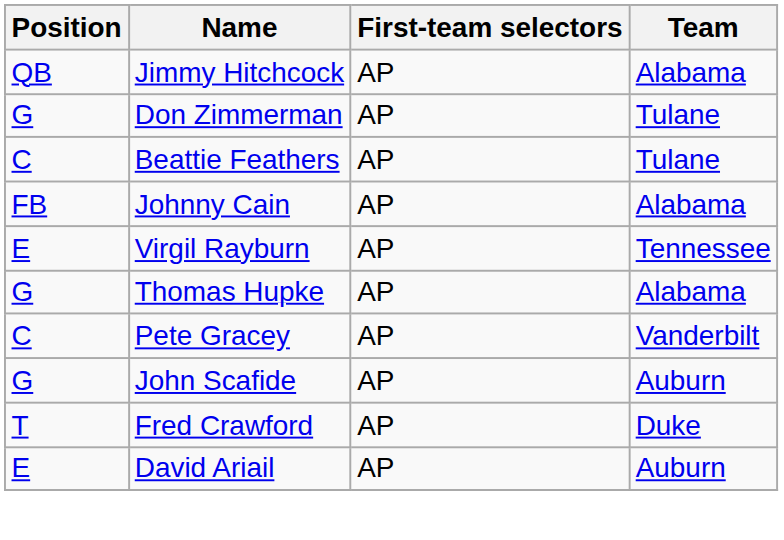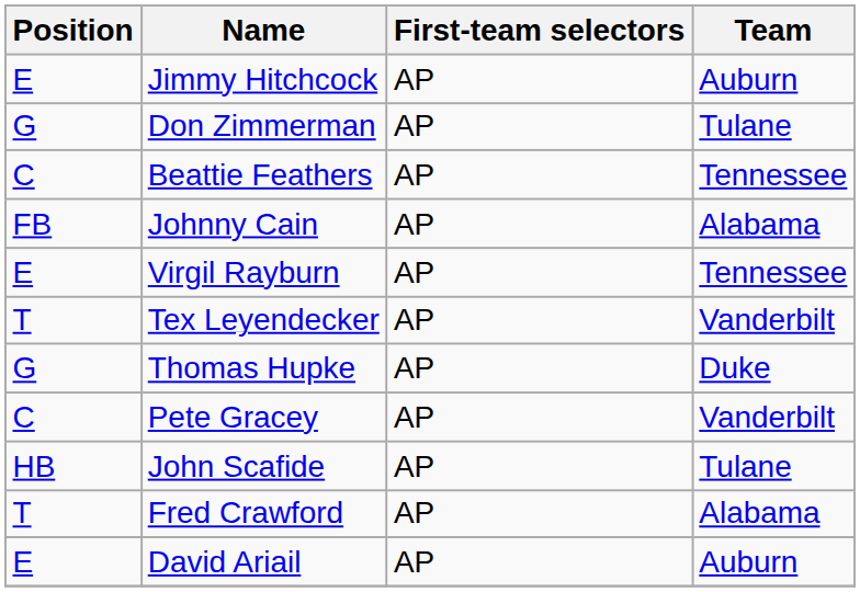Jimmy Hitchcock | Position: QB -> E
Jimmy Hitchcock | Team: Alabama -> Auburn
Beattie Feathers | Team: Tulane -> Tennessee
+ row: T | Tex Leyendecker | AP | Vanderbilt
Thomas Hupke | Team: Alabama -> Duke
John Scafide | Position: G -> HB
John Scafide | Team: Auburn -> Tulane
Fred Crawford | Team: Duke -> Alabama
